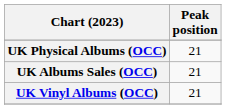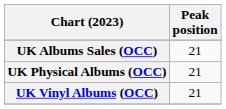rows swapped: UK Albums Sales (OCC) <-> UK Physical Albums (OCC)
